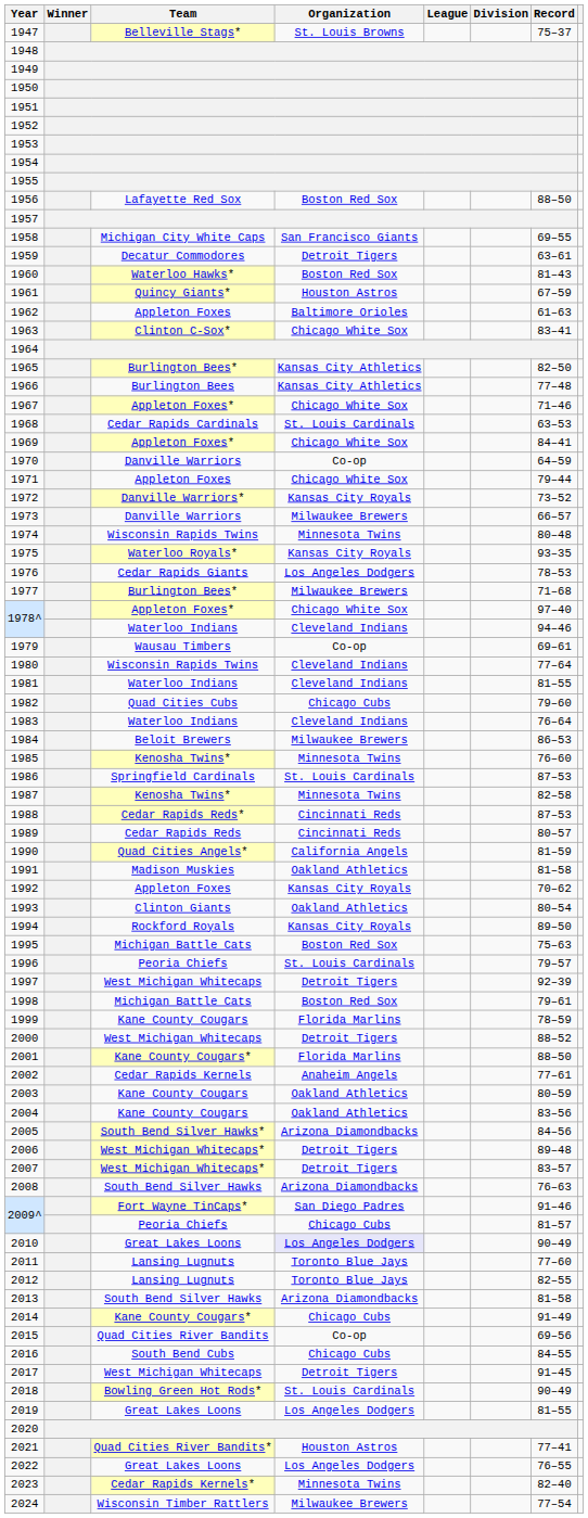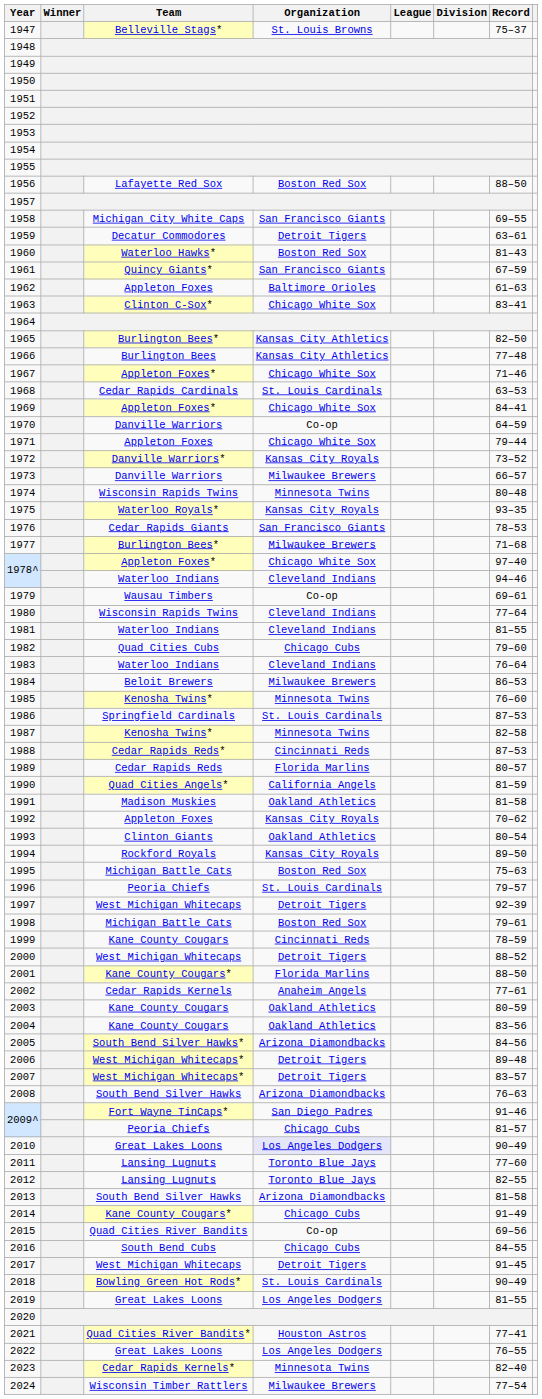1961 | Organization: Houston Astros -> San Francisco Giants
1976 | Organization: Los Angeles Dodgers -> San Francisco Giants
1989 | Organization: Cincinnati Reds -> Florida Marlins
1999 | Organization: Florida Marlins -> Cincinnati Reds
